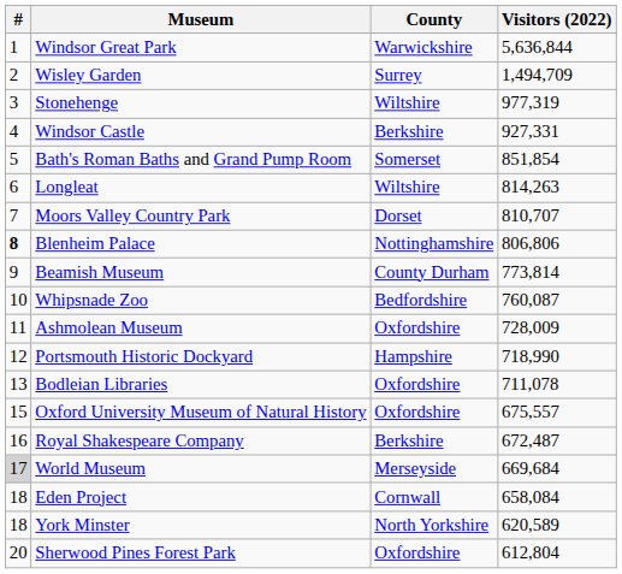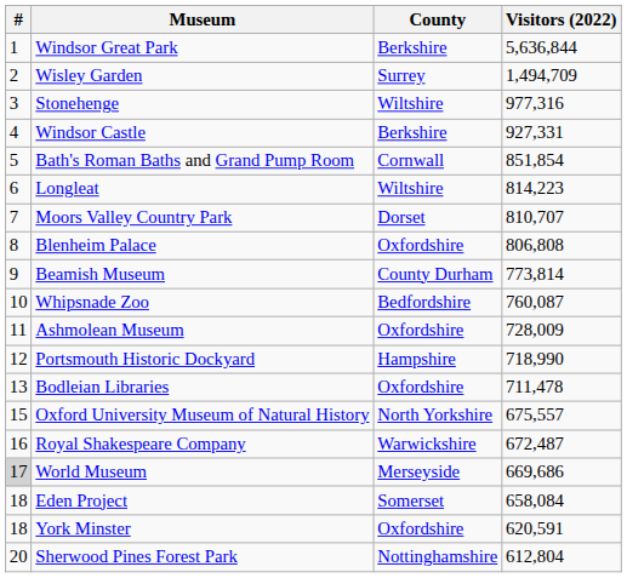Windsor Great Park | County: Warwickshire -> Berkshire
Stonehenge | Visitors (2022): 977,319 -> 977,316
Bath's Roman Baths and Grand Pump Room | County: Somerset -> Cornwall
Longleat | Visitors (2022): 814,263 -> 814,223
Blenheim Palace | #: bold -> normal
Blenheim Palace | County: Nottinghamshire -> Oxfordshire
Blenheim Palace | Visitors (2022): 806,806 -> 806,808
Bodleian Libraries | Visitors (2022): 711,078 -> 711,478
Oxford University Museum of Natural History | County: Oxfordshire -> North Yorkshire
Royal Shakespeare Company | County: Berkshire -> Warwickshire
World Museum | Visitors (2022): 669,684 -> 669,686
Eden Project | County: Cornwall -> Somerset
York Minster | County: North Yorkshire -> Oxfordshire
York Minster | Visitors (2022): 620,589 -> 620,591
Sherwood Pines Forest Park | County: Oxfordshire -> Nottinghamshire
